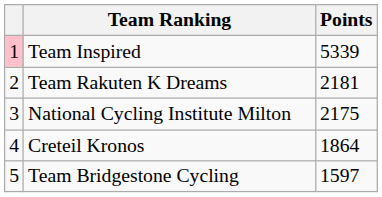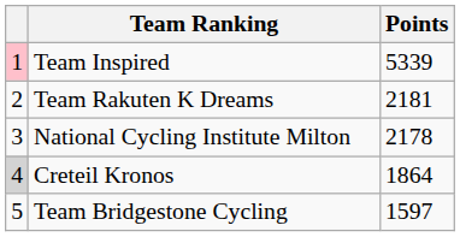National Cycling Institute Milton | Points: 2175 -> 2178
Creteil Kronos | column 1: no background -> lightgrey background
